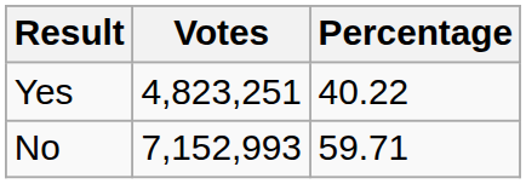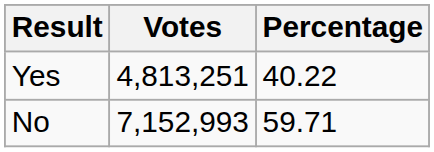Yes | Votes: 4,823,251 -> 4,813,251
